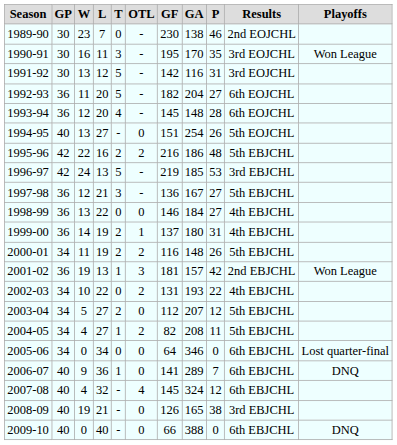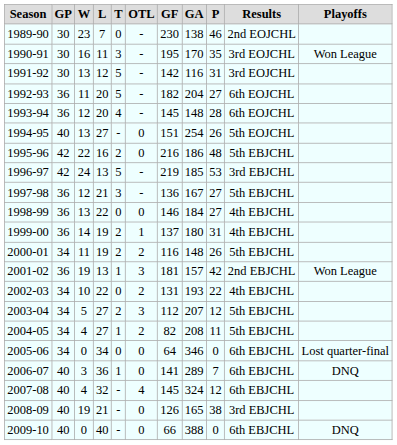1995-96 | OTL: 2 -> 0
2003-04 | OTL: 0 -> 3
2006-07 | W: 9 -> 3
